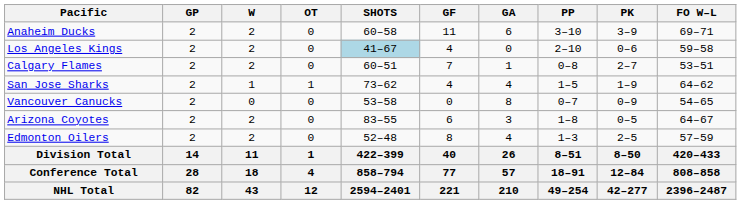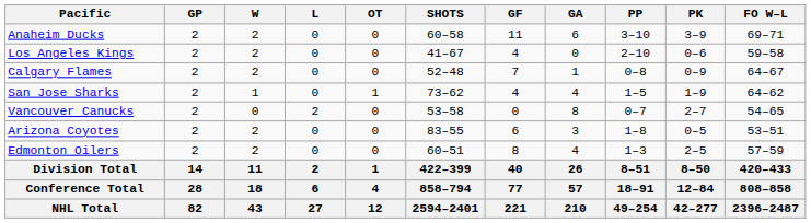+ column: L | 0 | 0 | 0 | 0 | 2 | 0 | 0 | 2 | 6 | 27
Los Angeles Kings | SHOTS: lightblue background -> no background
Calgary Flames | SHOTS: 60–51 -> 52–48
Calgary Flames | PK: 2–7 -> 0–9
Calgary Flames | FO W–L: 53–51 -> 64–67
Vancouver Canucks | PK: 0–9 -> 2–7
Arizona Coyotes | FO W–L: 64–67 -> 53–51
Edmonton Oilers | SHOTS: 52–48 -> 60–51
